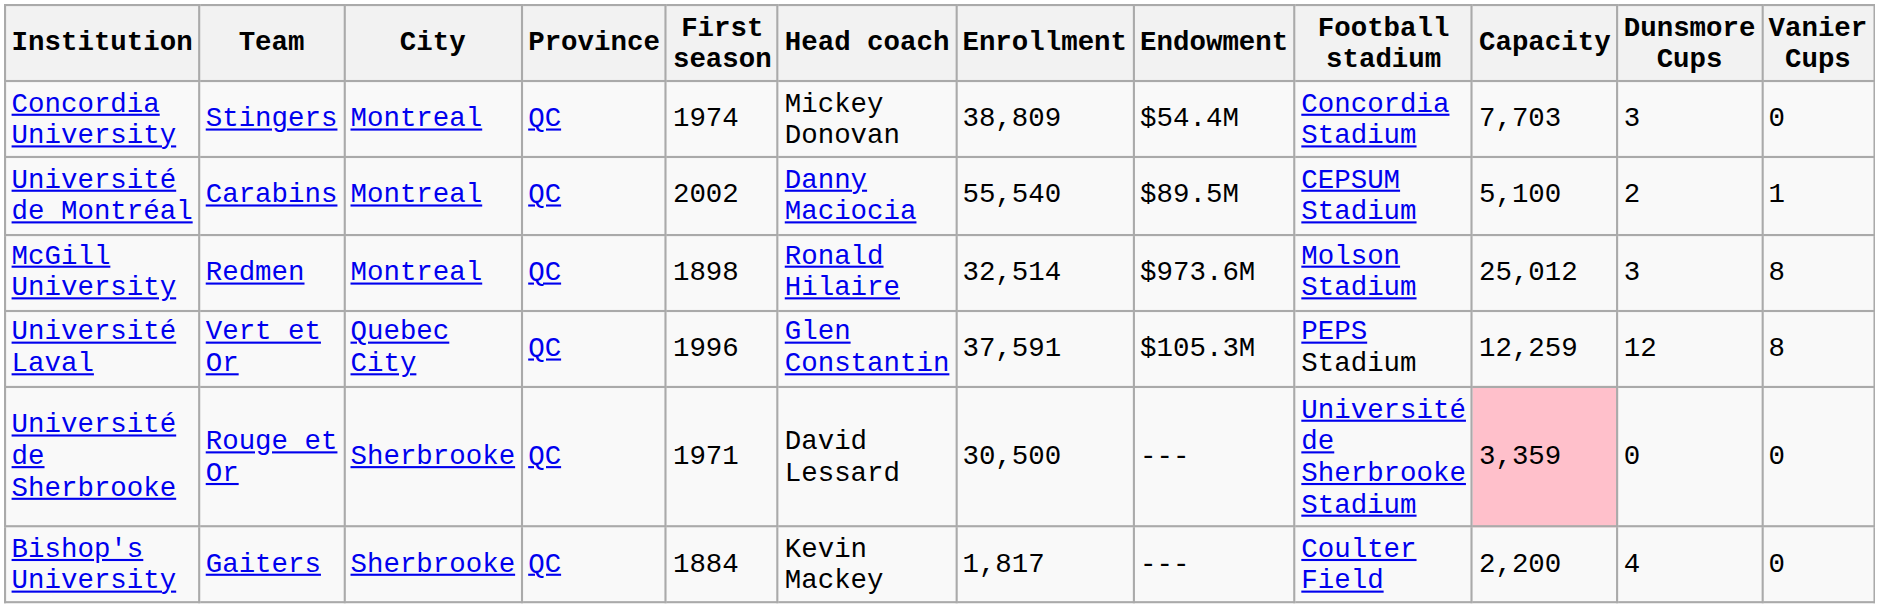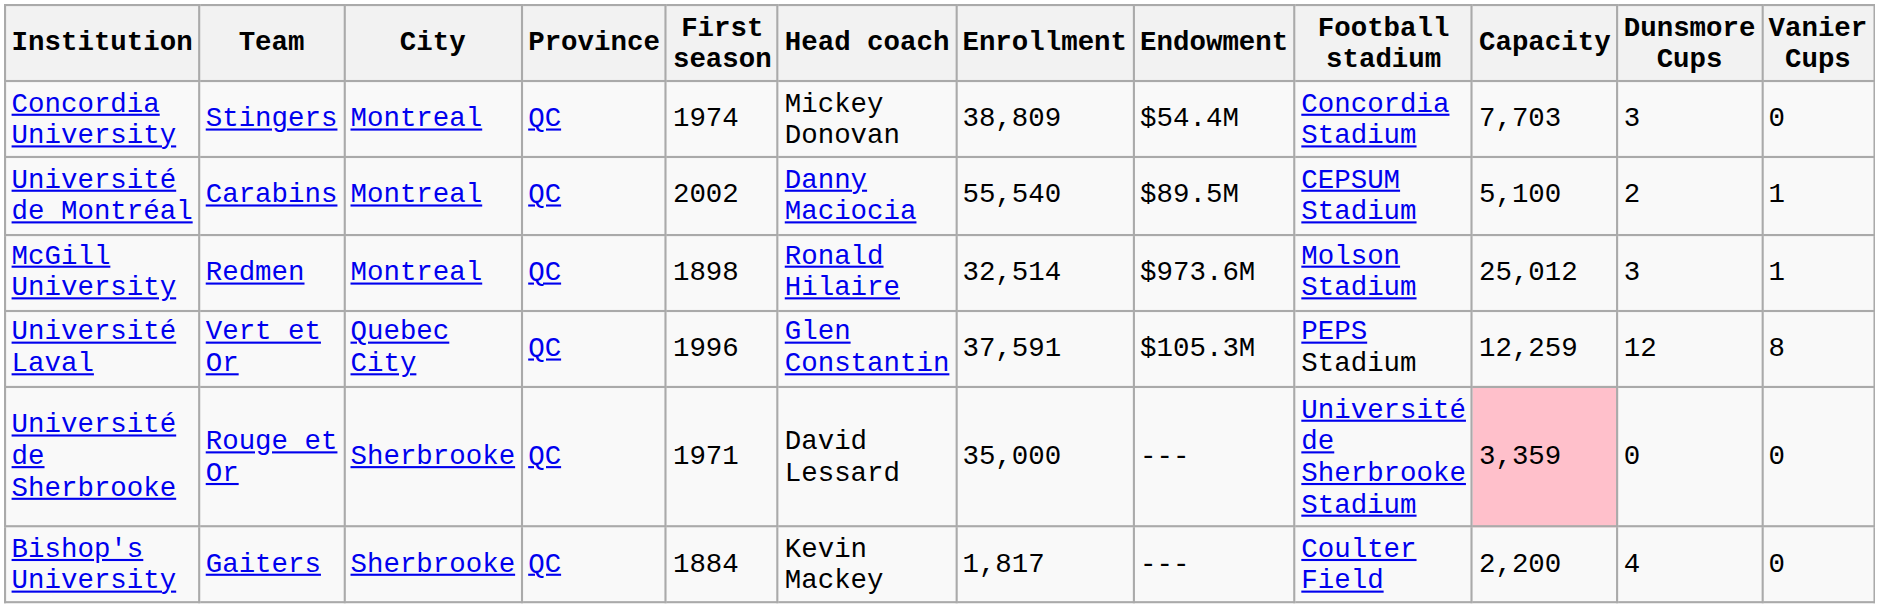McGill University | Vanier Cups: 8 -> 1
Université de Sherbrooke | Enrollment: 30,500 -> 35,000
